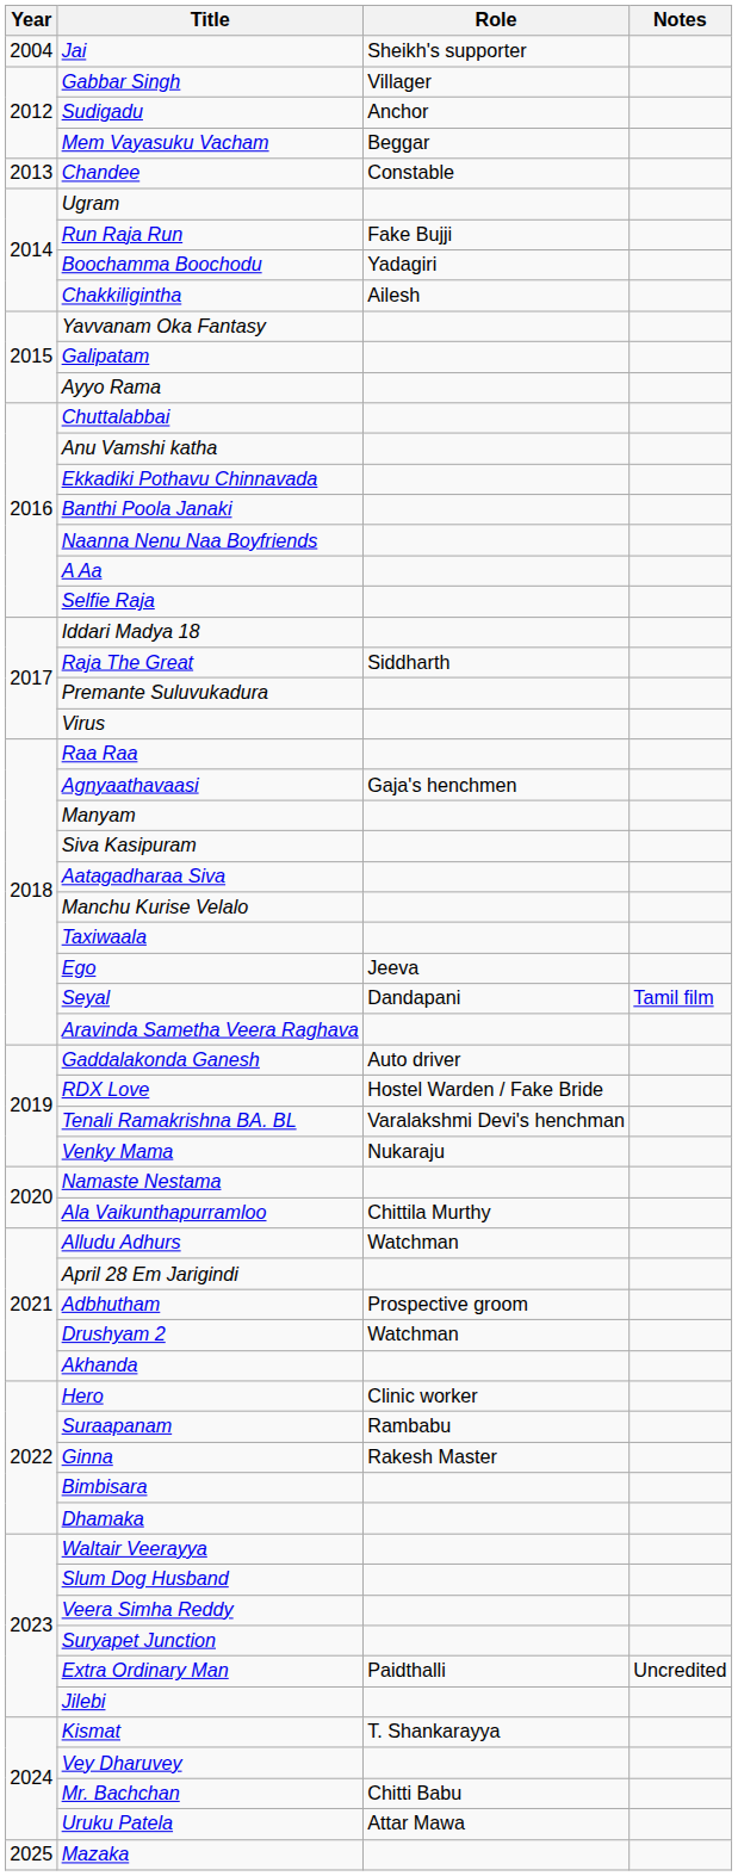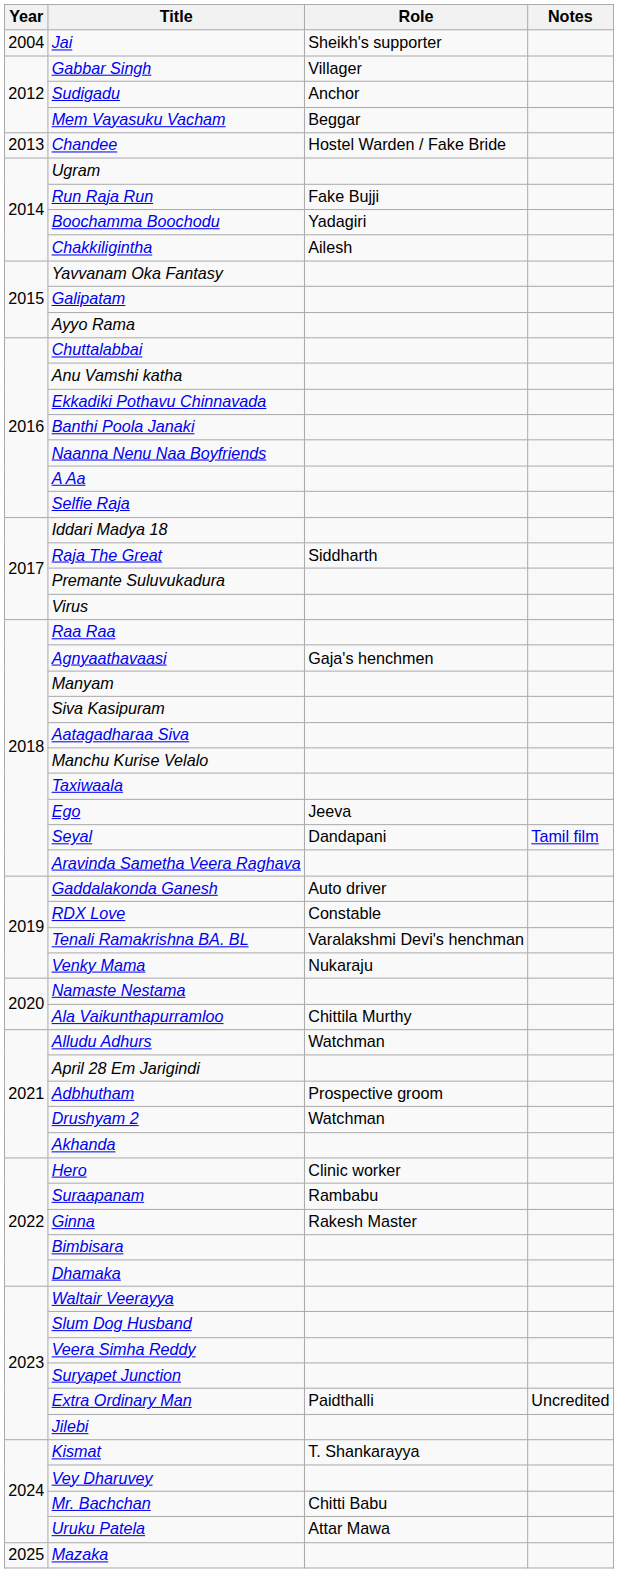Chandee | Role: Constable -> Hostel Warden / Fake Bride
RDX Love | Role: Hostel Warden / Fake Bride -> Constable
